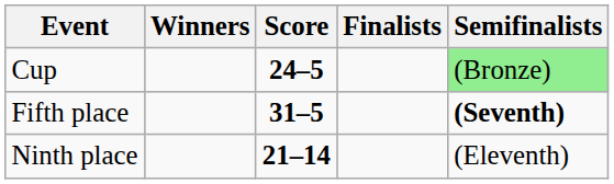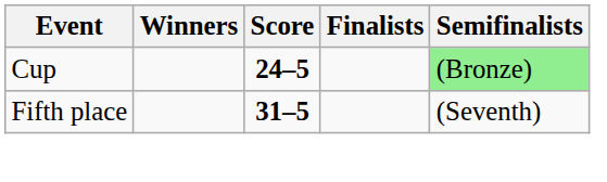Fifth place | Semifinalists: bold -> normal
- row: Ninth place | 21–14 | (Eleventh)
